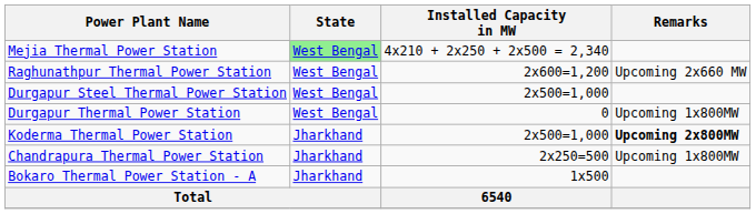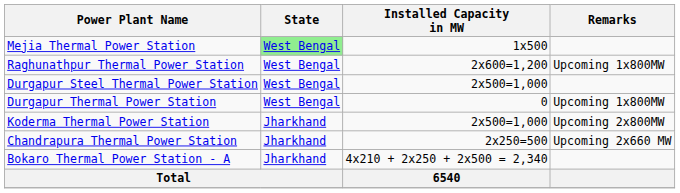Mejia Thermal Power Station | Installed Capacity in MW: 4x210 + 2x250 + 2x500 = 2,340 -> 1x500
Raghunathpur Thermal Power Station | Remarks: Upcoming 2x660 MW -> Upcoming 1x800MW
Koderma Thermal Power Station | Remarks: bold -> normal
Chandrapura Thermal Power Station | Remarks: Upcoming 1x800MW -> Upcoming 2x660 MW
Bokaro Thermal Power Station - A | Installed Capacity in MW: 1x500 -> 4x210 + 2x250 + 2x500 = 2,340
